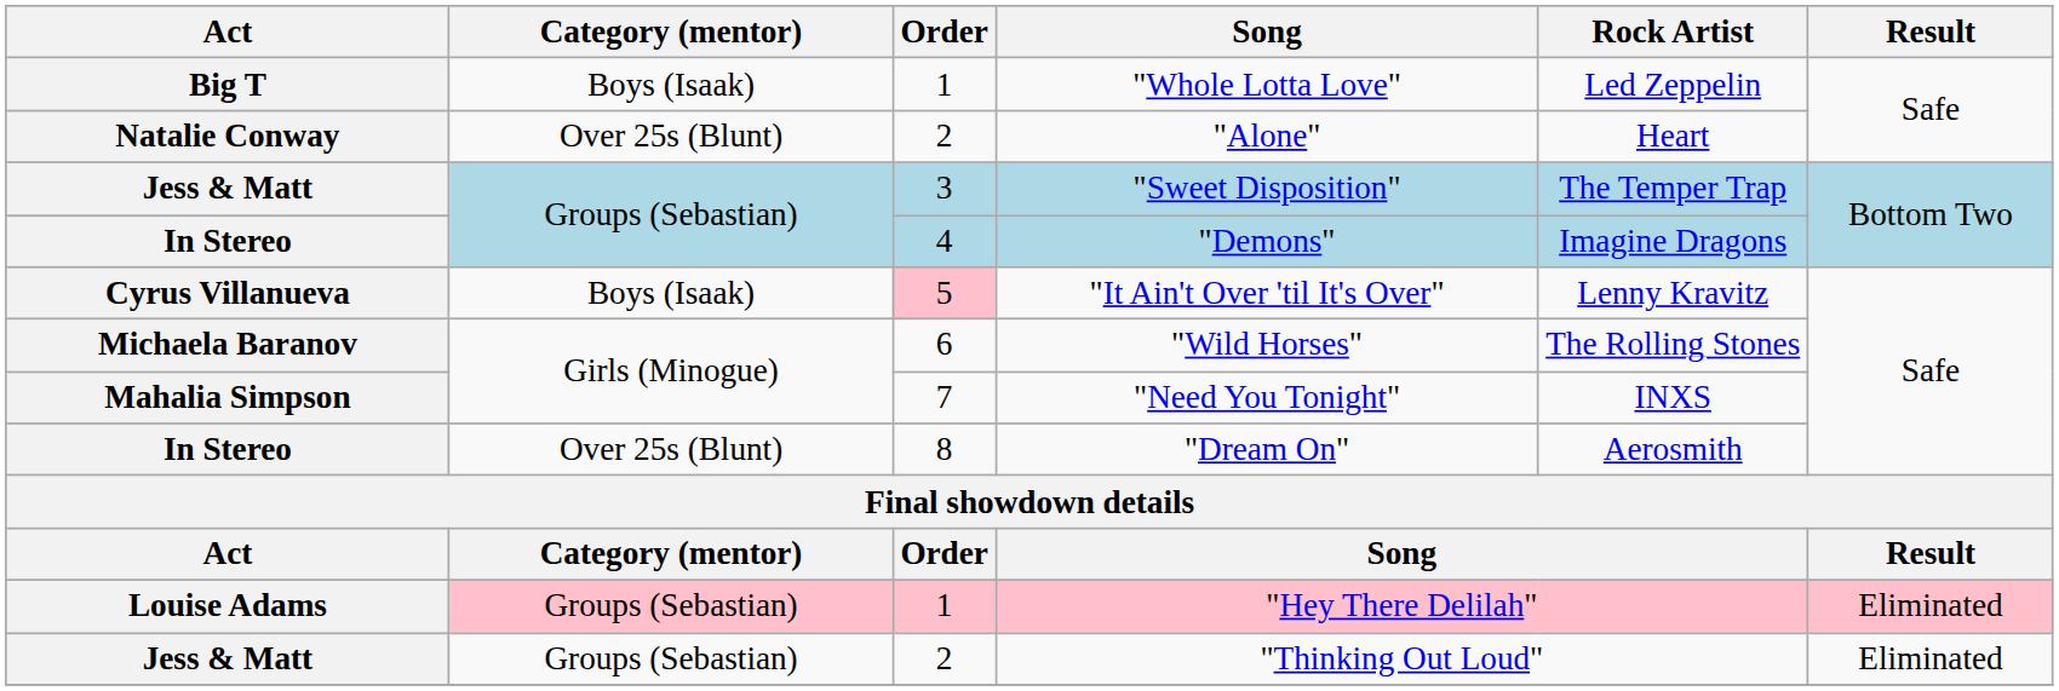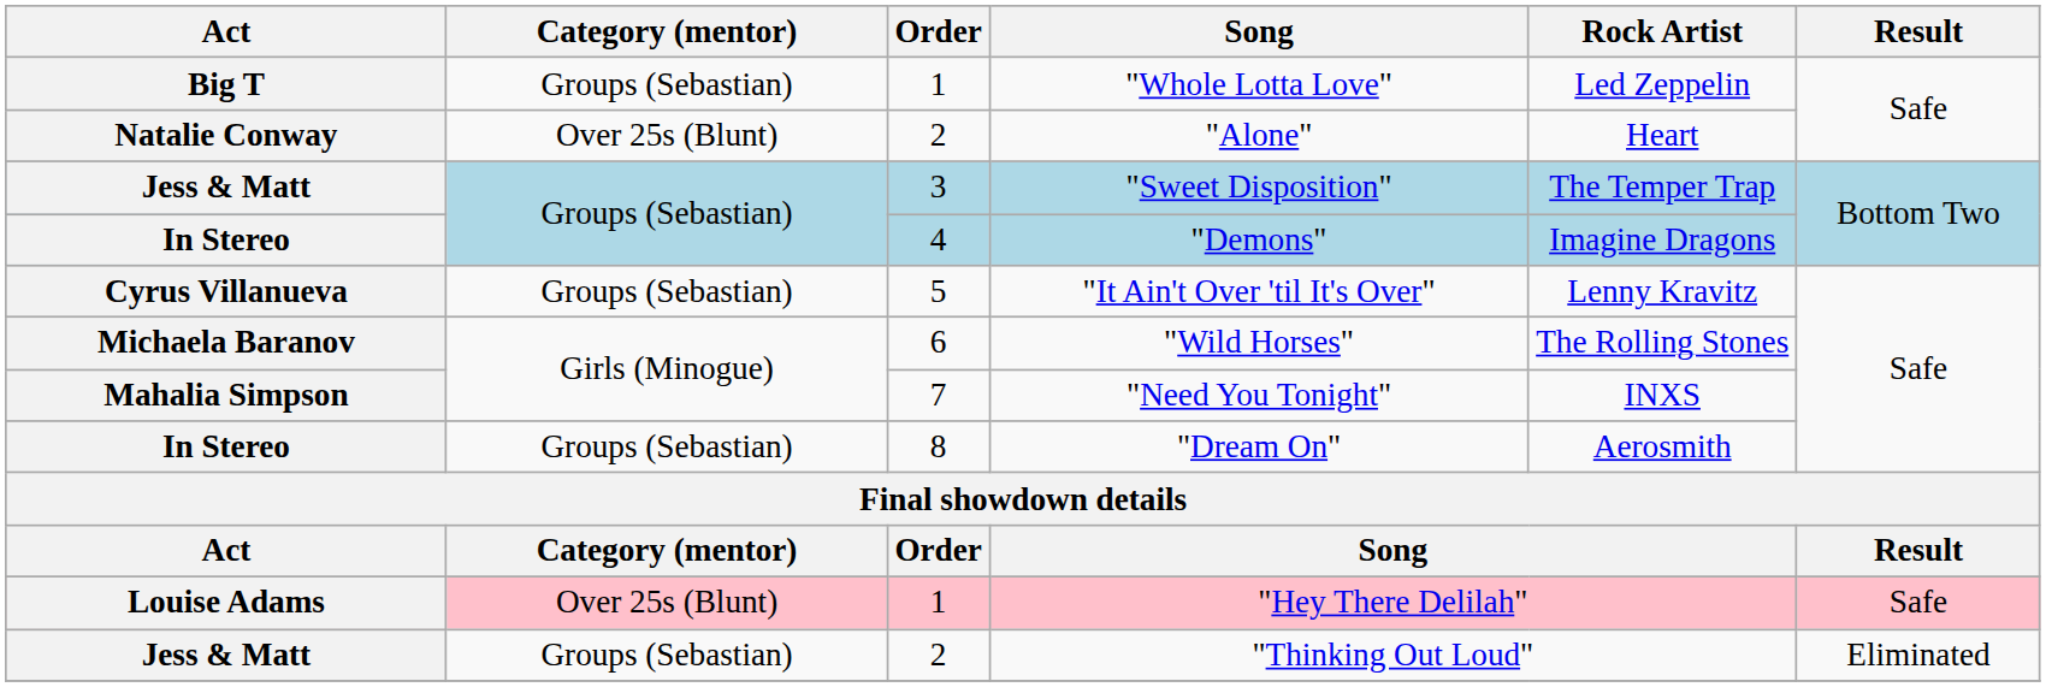"Whole Lotta Love" | Category (mentor): Boys (Isaak) -> Groups (Sebastian)
"It Ain't Over 'til It's Over" | Category (mentor): Boys (Isaak) -> Groups (Sebastian)
"It Ain't Over 'til It's Over" | Order: pink background -> no background
"Dream On" | Category (mentor): Over 25s (Blunt) -> Groups (Sebastian)
"Hey There Delilah" | Category (mentor): Groups (Sebastian) -> Over 25s (Blunt)
"Hey There Delilah" | Result: Eliminated -> Safe
